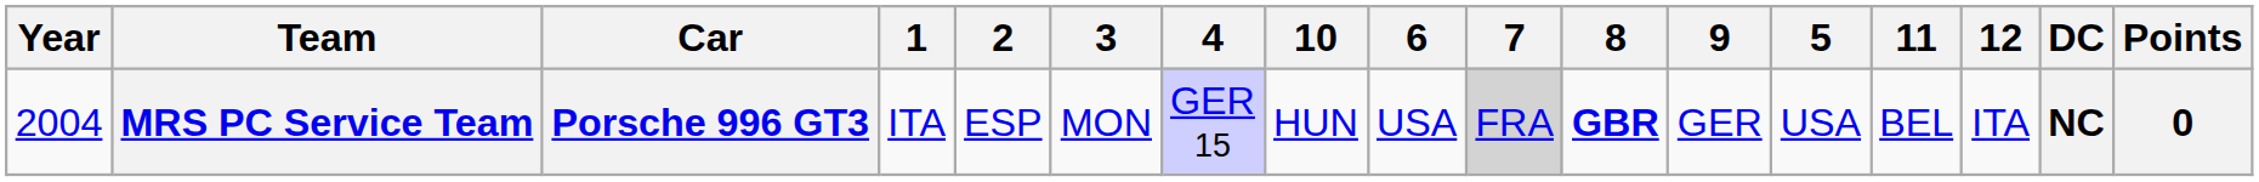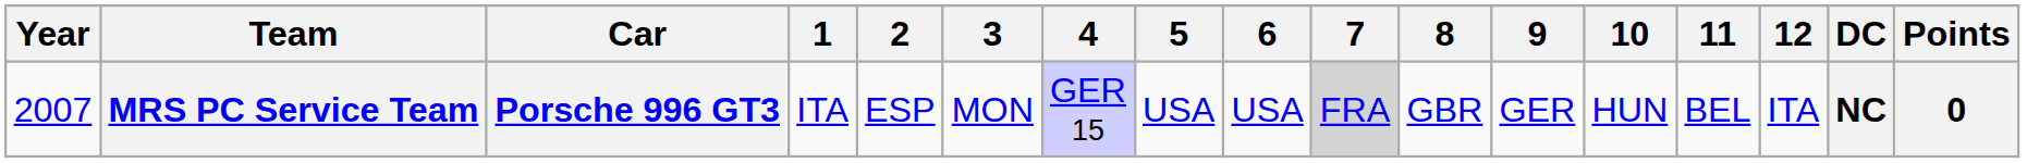columns swapped: 5 <-> 10
MRS PC Service Team | Year: 2004 -> 2007
MRS PC Service Team | 8: bold -> normal
